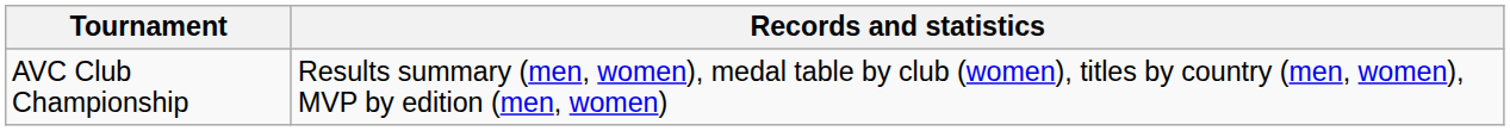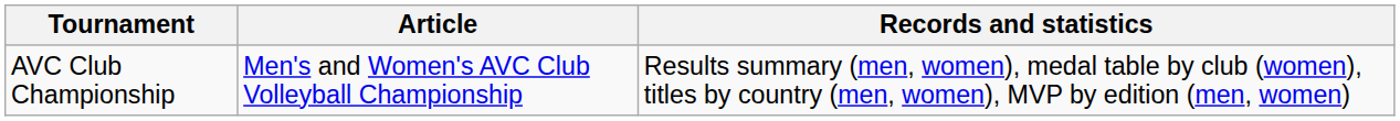+ column: Article | Men's and Women's AVC Club Volleyball Championship
